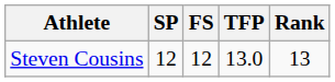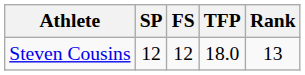Steven Cousins | TFP: 13.0 -> 18.0
